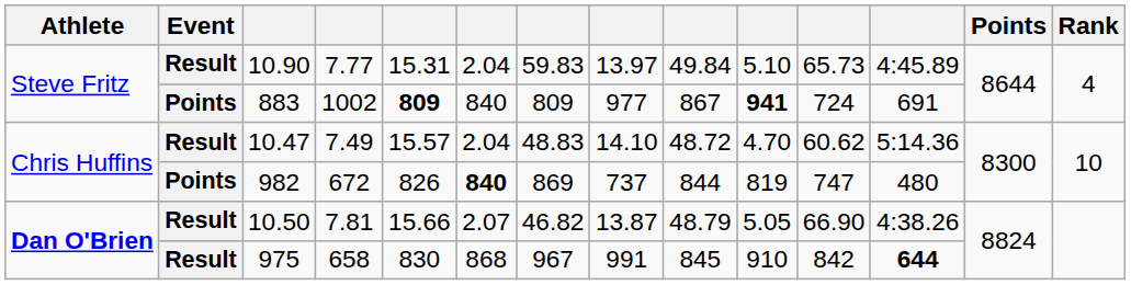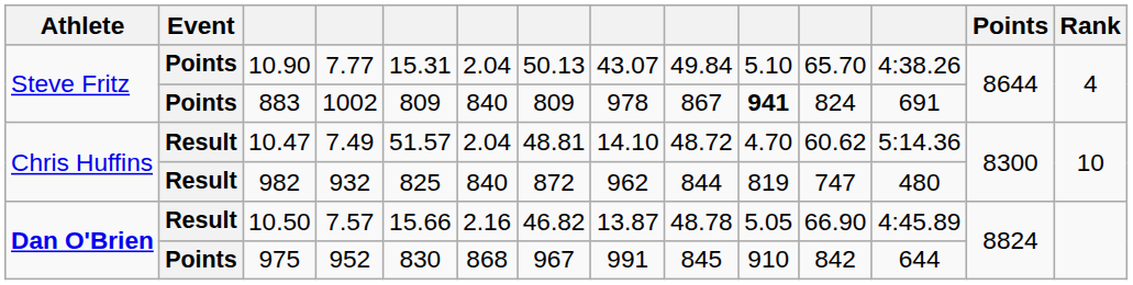10.90 | Event: Result -> Points
10.90 | column 7: 59.83 -> 50.13
10.90 | column 8: 13.97 -> 43.07
10.90 | column 11: 65.73 -> 65.70
10.90 | column 12: 4:45.89 -> 4:38.26
883 | column 5: bold -> normal
883 | column 8: 977 -> 978
883 | column 11: 724 -> 824
10.47 | column 5: 15.57 -> 51.57
10.47 | column 7: 48.83 -> 48.81
982 | Event: Points -> Result
982 | column 4: 672 -> 932
982 | column 5: 826 -> 825
982 | column 6: bold -> normal
982 | column 7: 869 -> 872
982 | column 8: 737 -> 962
10.50 | column 4: 7.81 -> 7.57
10.50 | column 6: 2.07 -> 2.16
10.50 | column 9: 48.79 -> 48.78
10.50 | column 12: 4:38.26 -> 4:45.89
975 | Event: Result -> Points
975 | column 4: 658 -> 952
975 | column 12: bold -> normal
